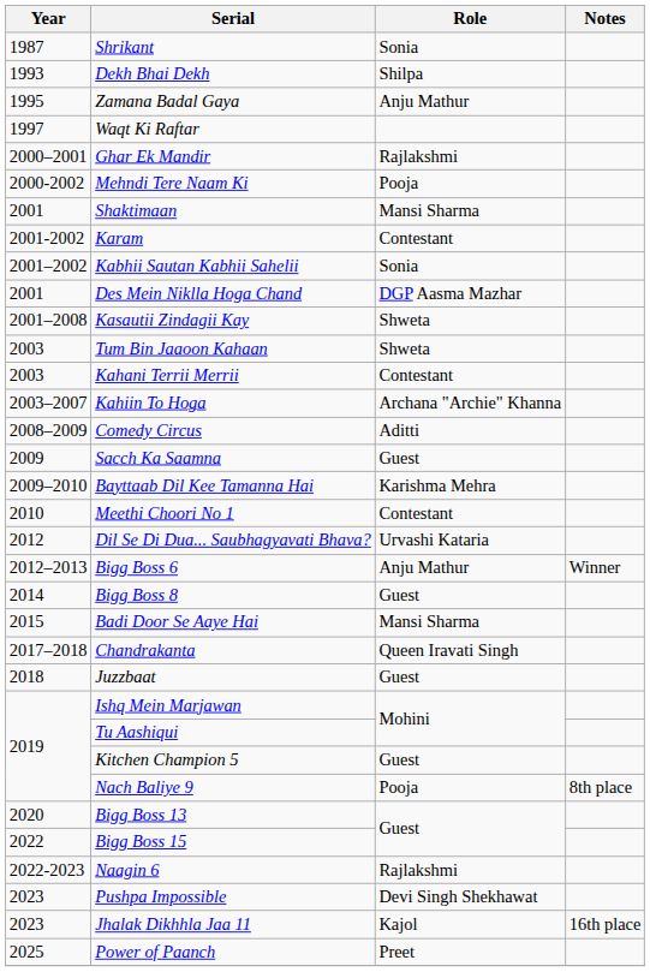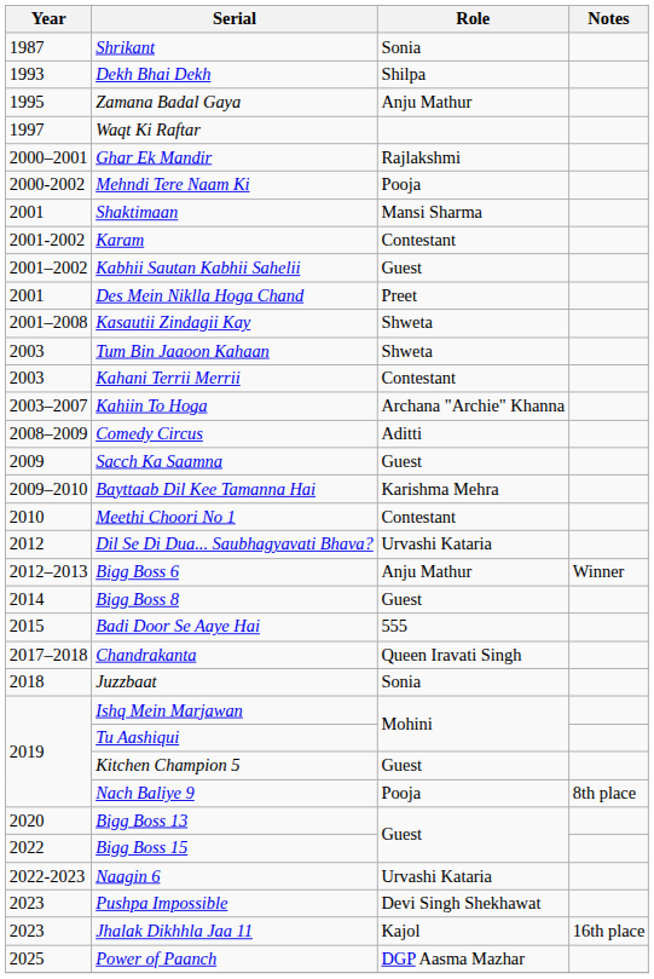Kabhii Sautan Kabhii Sahelii | Role: Sonia -> Guest
Des Mein Niklla Hoga Chand | Role: DGP Aasma Mazhar -> Preet
Badi Door Se Aaye Hai | Role: Mansi Sharma -> 555
Juzzbaat | Role: Guest -> Sonia
Naagin 6 | Role: Rajlakshmi -> Urvashi Kataria
Power of Paanch | Role: Preet -> DGP Aasma Mazhar
